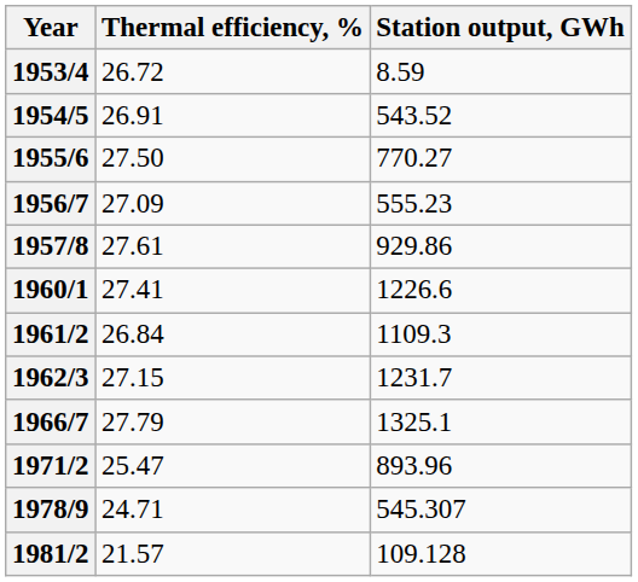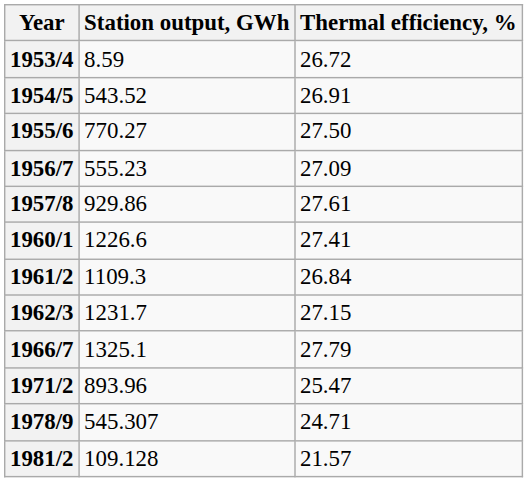columns swapped: Station output, GWh <-> Thermal efficiency, %
